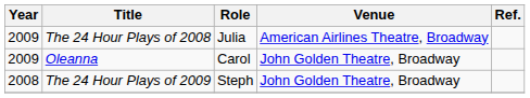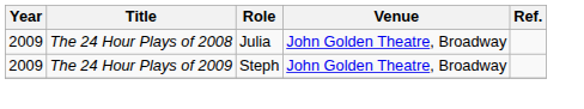The 24 Hour Plays of 2008 | Venue: American Airlines Theatre, Broadway -> John Golden Theatre, Broadway
- row: 2009 | Oleanna | Carol | John Golden Theatre, Broadway
The 24 Hour Plays of 2009 | Year: 2008 -> 2009
